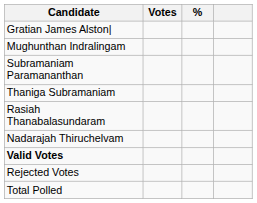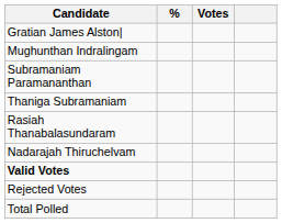columns swapped: Votes <-> %
